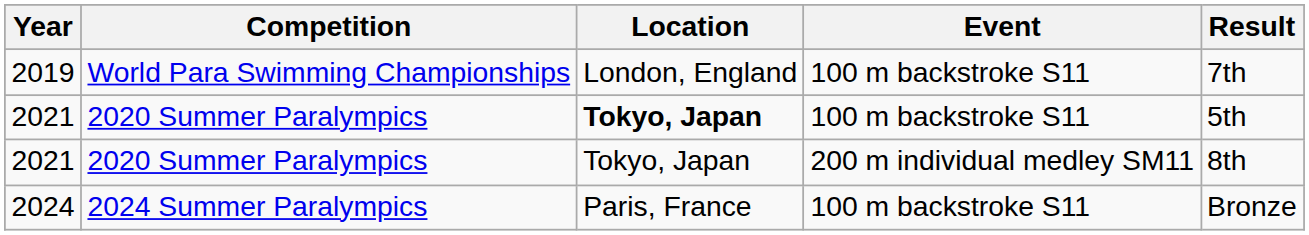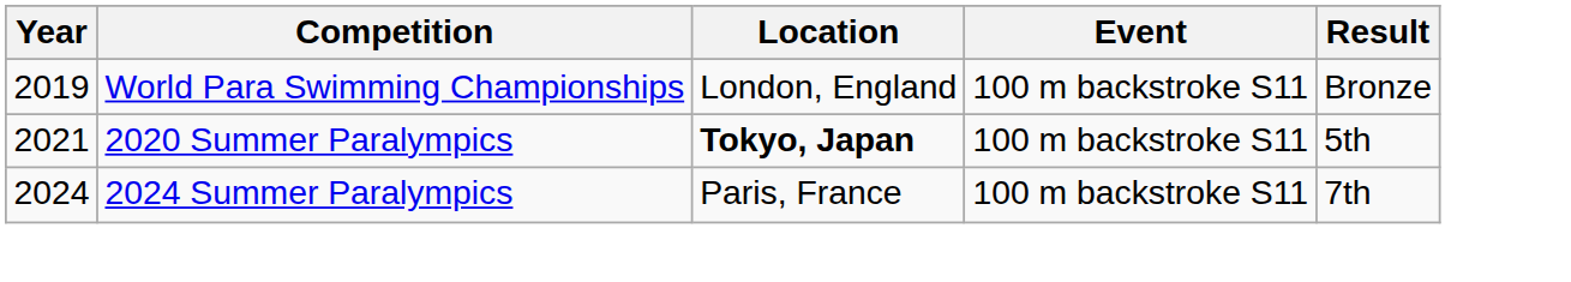2019 | Result: 7th -> Bronze
- row: 2021 | 2020 Summer Paralympics | Tokyo, Japan | 200 m individual medley SM11 | 8th
2024 | Result: Bronze -> 7th
